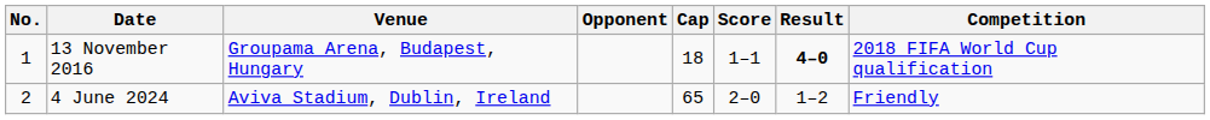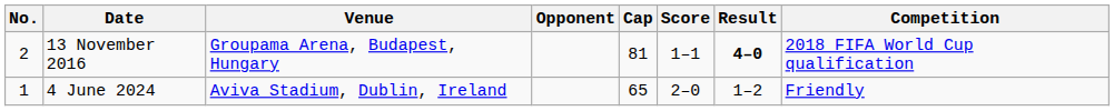13 November 2016 | No.: 1 -> 2
13 November 2016 | Cap: 18 -> 81
4 June 2024 | No.: 2 -> 1
